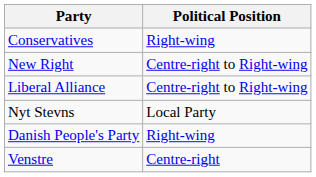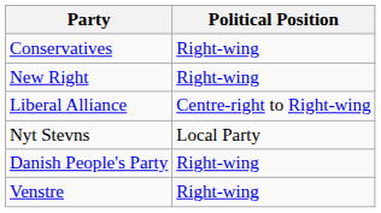New Right | Political Position: Centre-right to Right-wing -> Right-wing
Venstre | Political Position: Centre-right -> Right-wing
